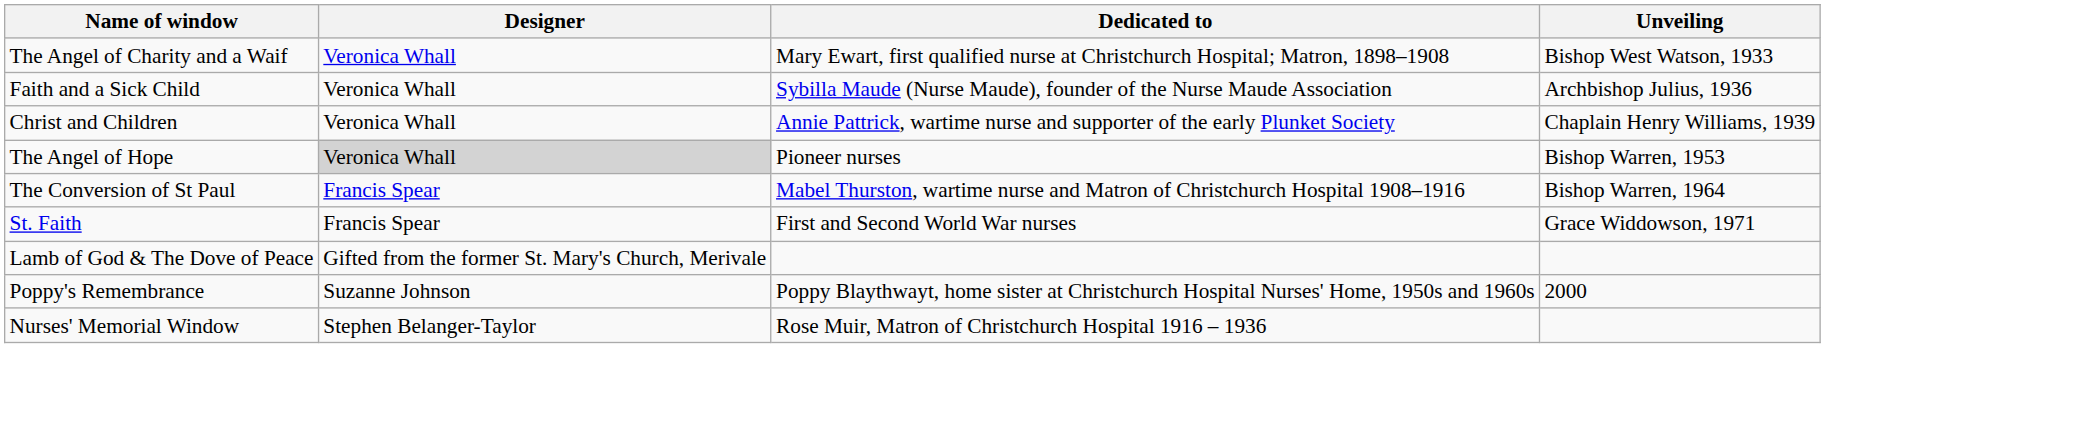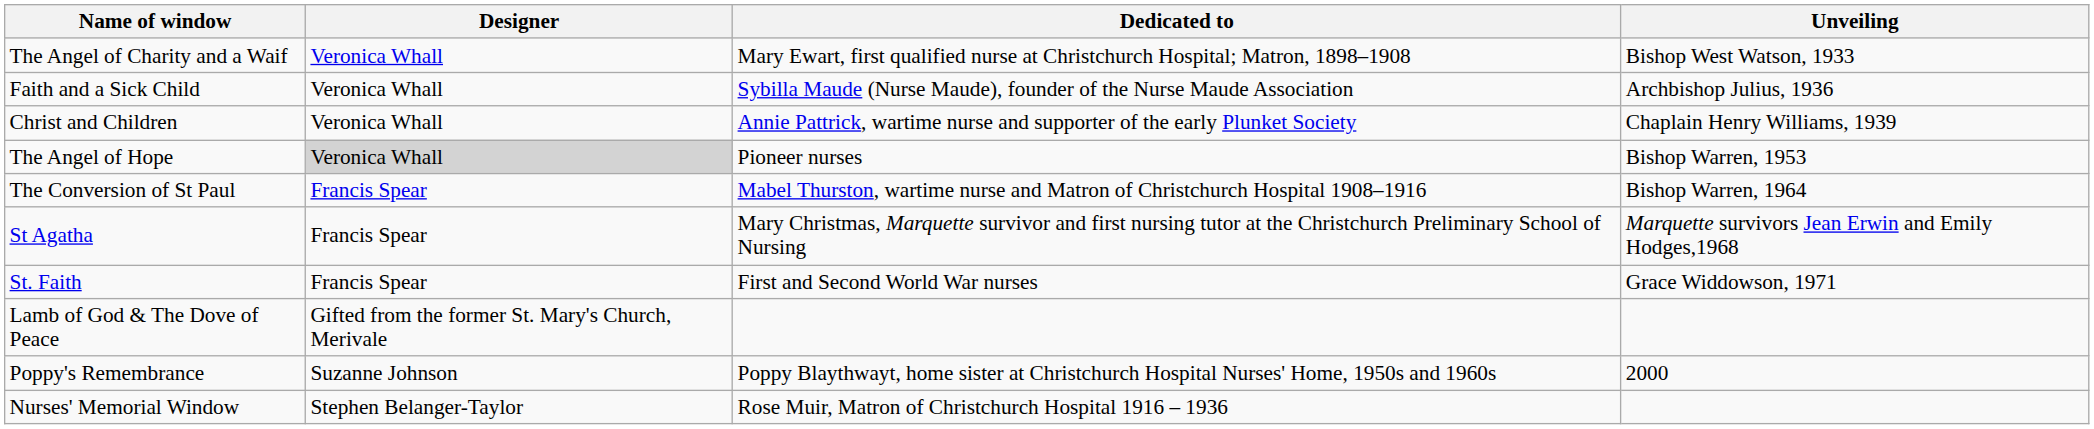+ row: St Agatha | Francis Spear | Mary Christmas, Marquette survivor and first nursing tutor at the Christchurch Preliminary School of Nursing | Marquette survivors Jean Erwin and Emily Hodges,1968
